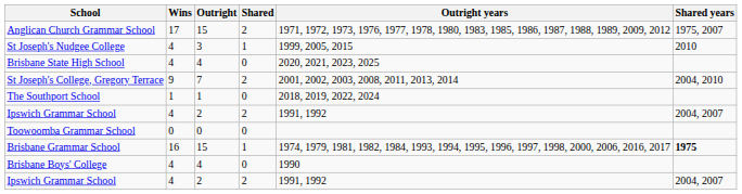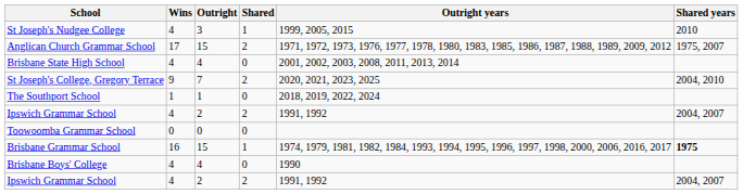rows swapped: St Joseph's Nudgee College <-> Anglican Church Grammar School
Brisbane State High School | Outright years: 2020, 2021, 2023, 2025 -> 2001, 2002, 2003, 2008, 2011, 2013, 2014
St Joseph's College, Gregory Terrace | Outright years: 2001, 2002, 2003, 2008, 2011, 2013, 2014 -> 2020, 2021, 2023, 2025
